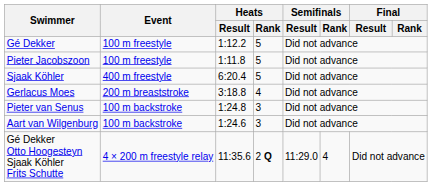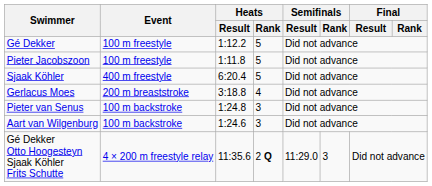Gé Dekker Otto Hoogesteyn Sjaak Köhler Frits Schutte | Semifinals / Rank: 4 -> 3
